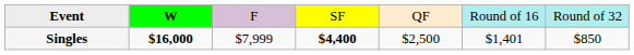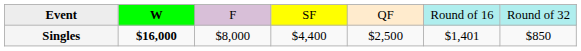Singles | column 3: $7,999 -> $8,000
Singles | column 4: bold -> normal
